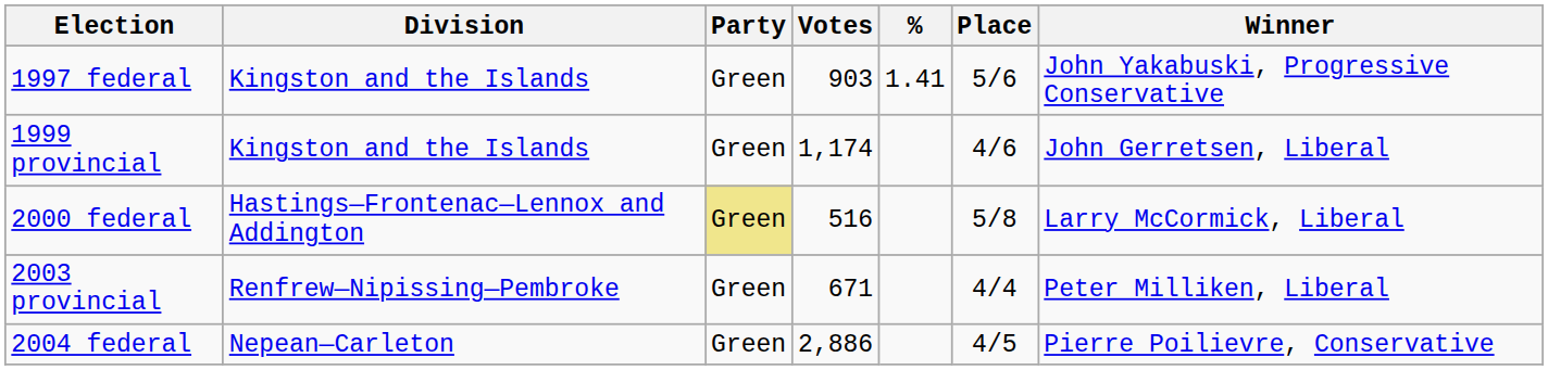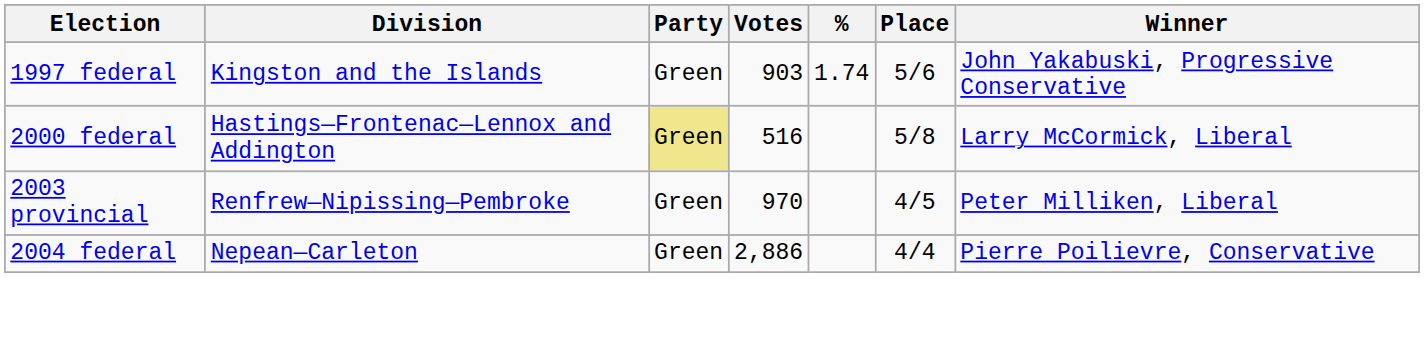1997 federal | %: 1.41 -> 1.74
- row: 1999 provincial | Kingston and the Islands | Green | 1,174 | 4/6 | John Gerretsen, Liberal
2003 provincial | Votes: 671 -> 970
2003 provincial | Place: 4/4 -> 4/5
2004 federal | Place: 4/5 -> 4/4
